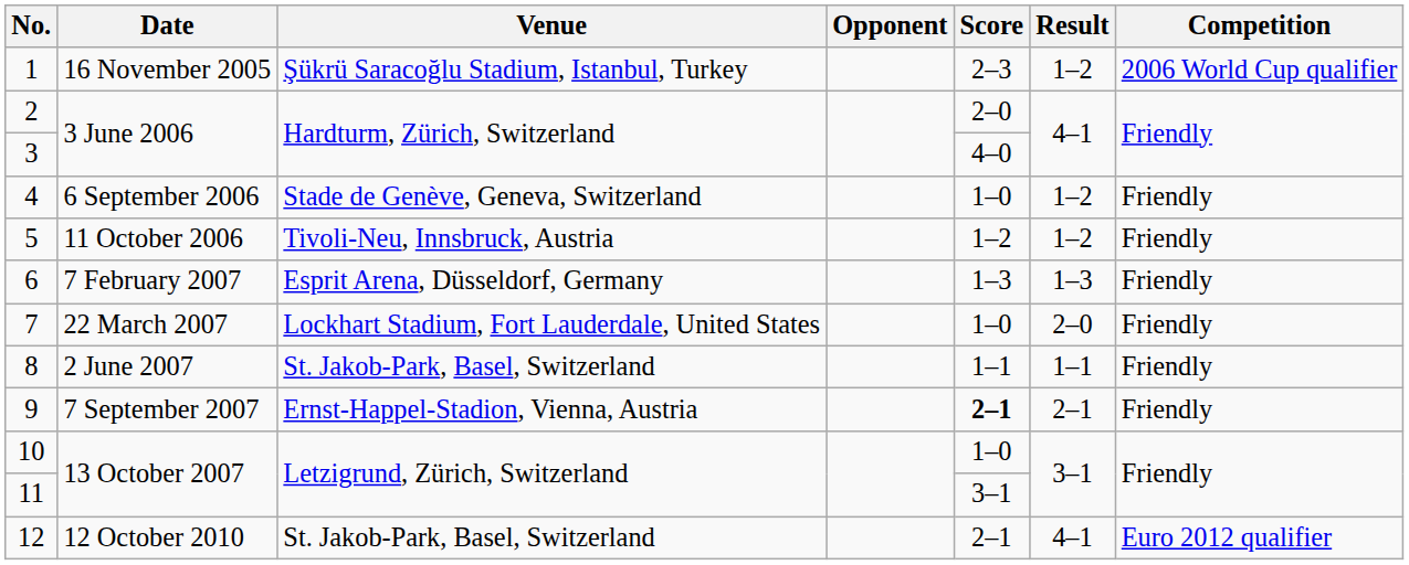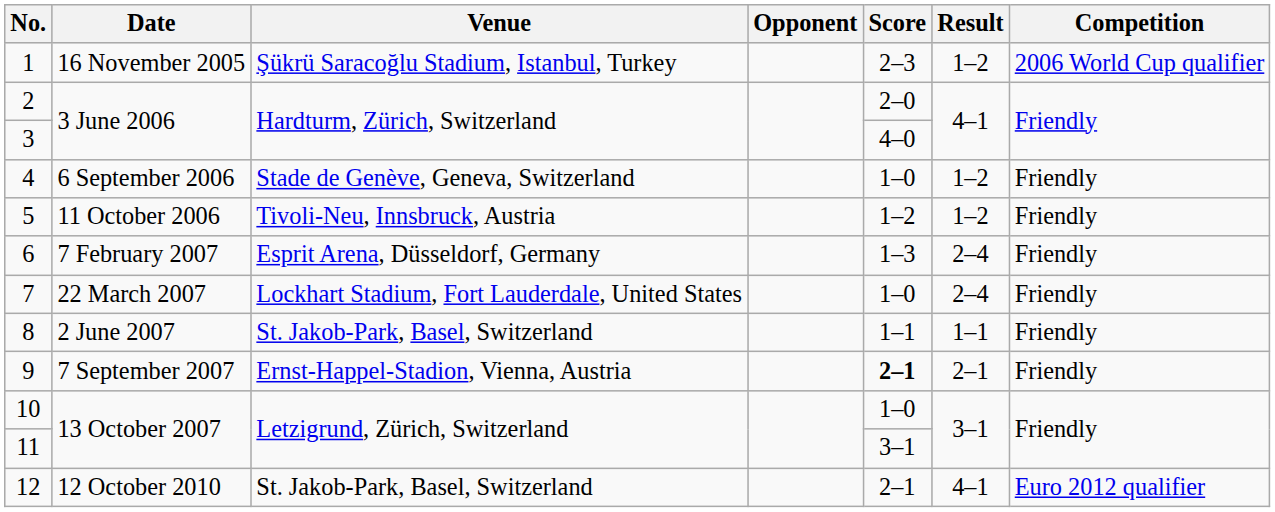6 | Result: 1–3 -> 2–4
7 | Result: 2–0 -> 2–4
